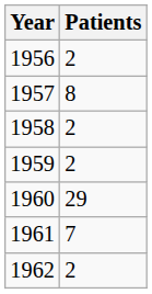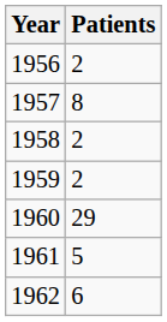1961 | Patients: 7 -> 5
1962 | Patients: 2 -> 6
